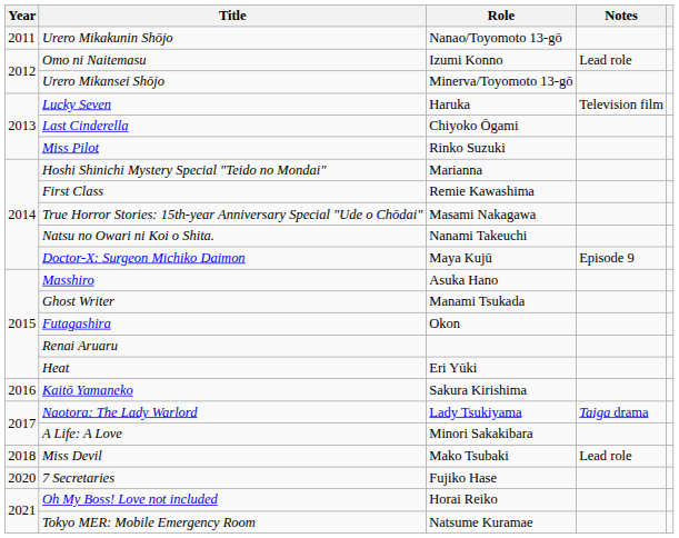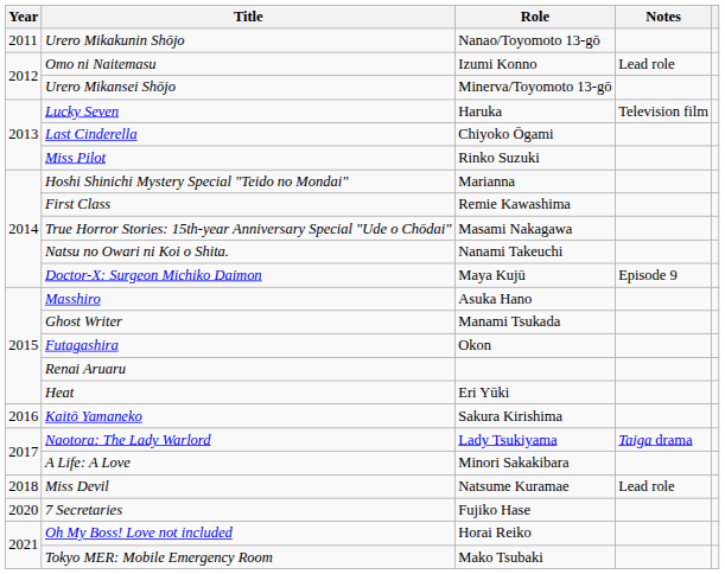Miss Devil | Role: Mako Tsubaki -> Natsume Kuramae
Tokyo MER: Mobile Emergency Room | Role: Natsume Kuramae -> Mako Tsubaki
